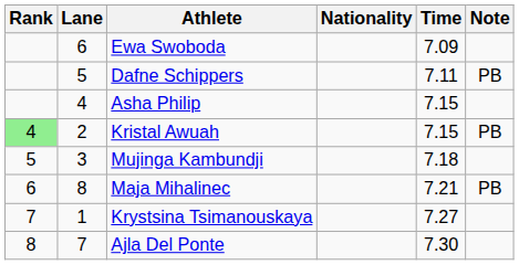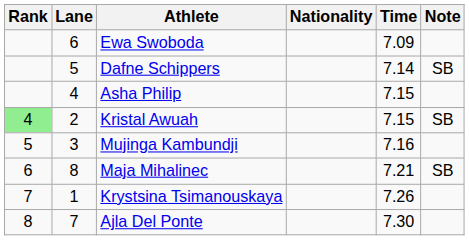Dafne Schippers | Time: 7.11 -> 7.14
Dafne Schippers | Note: PB -> SB
Kristal Awuah | Note: PB -> SB
Mujinga Kambundji | Time: 7.18 -> 7.16
Maja Mihalinec | Note: PB -> SB
Krystsina Tsimanouskaya | Time: 7.27 -> 7.26
